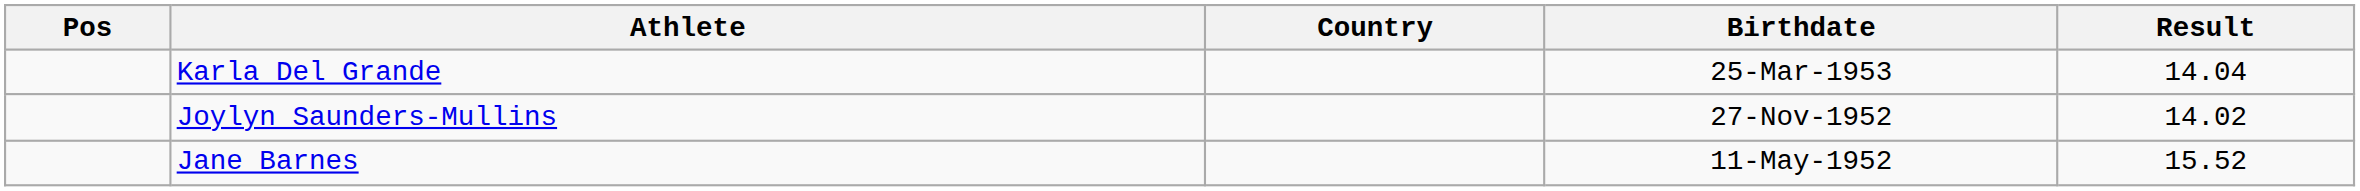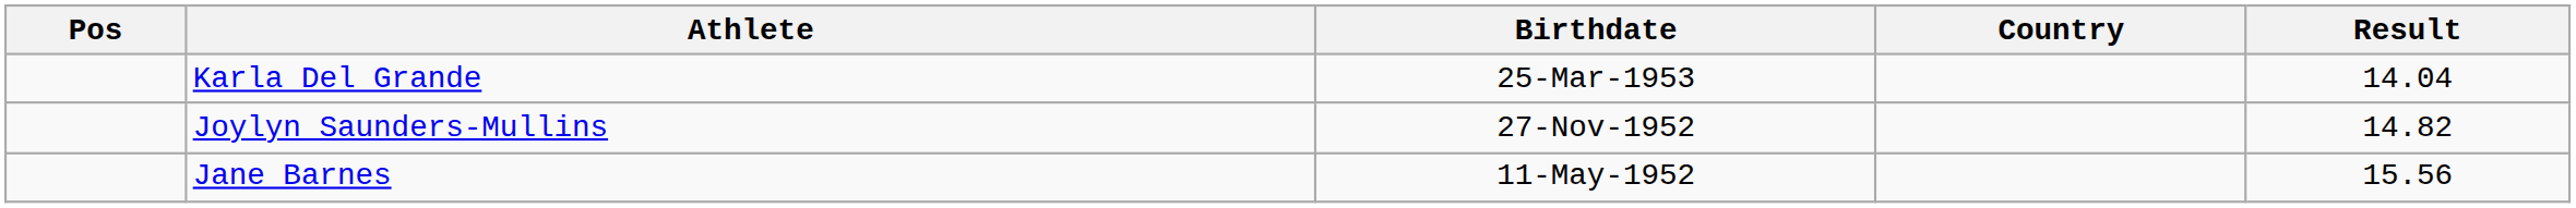columns swapped: Country <-> Birthdate
Joylyn Saunders-Mullins | Result: 14.02 -> 14.82
Jane Barnes | Result: 15.52 -> 15.56
